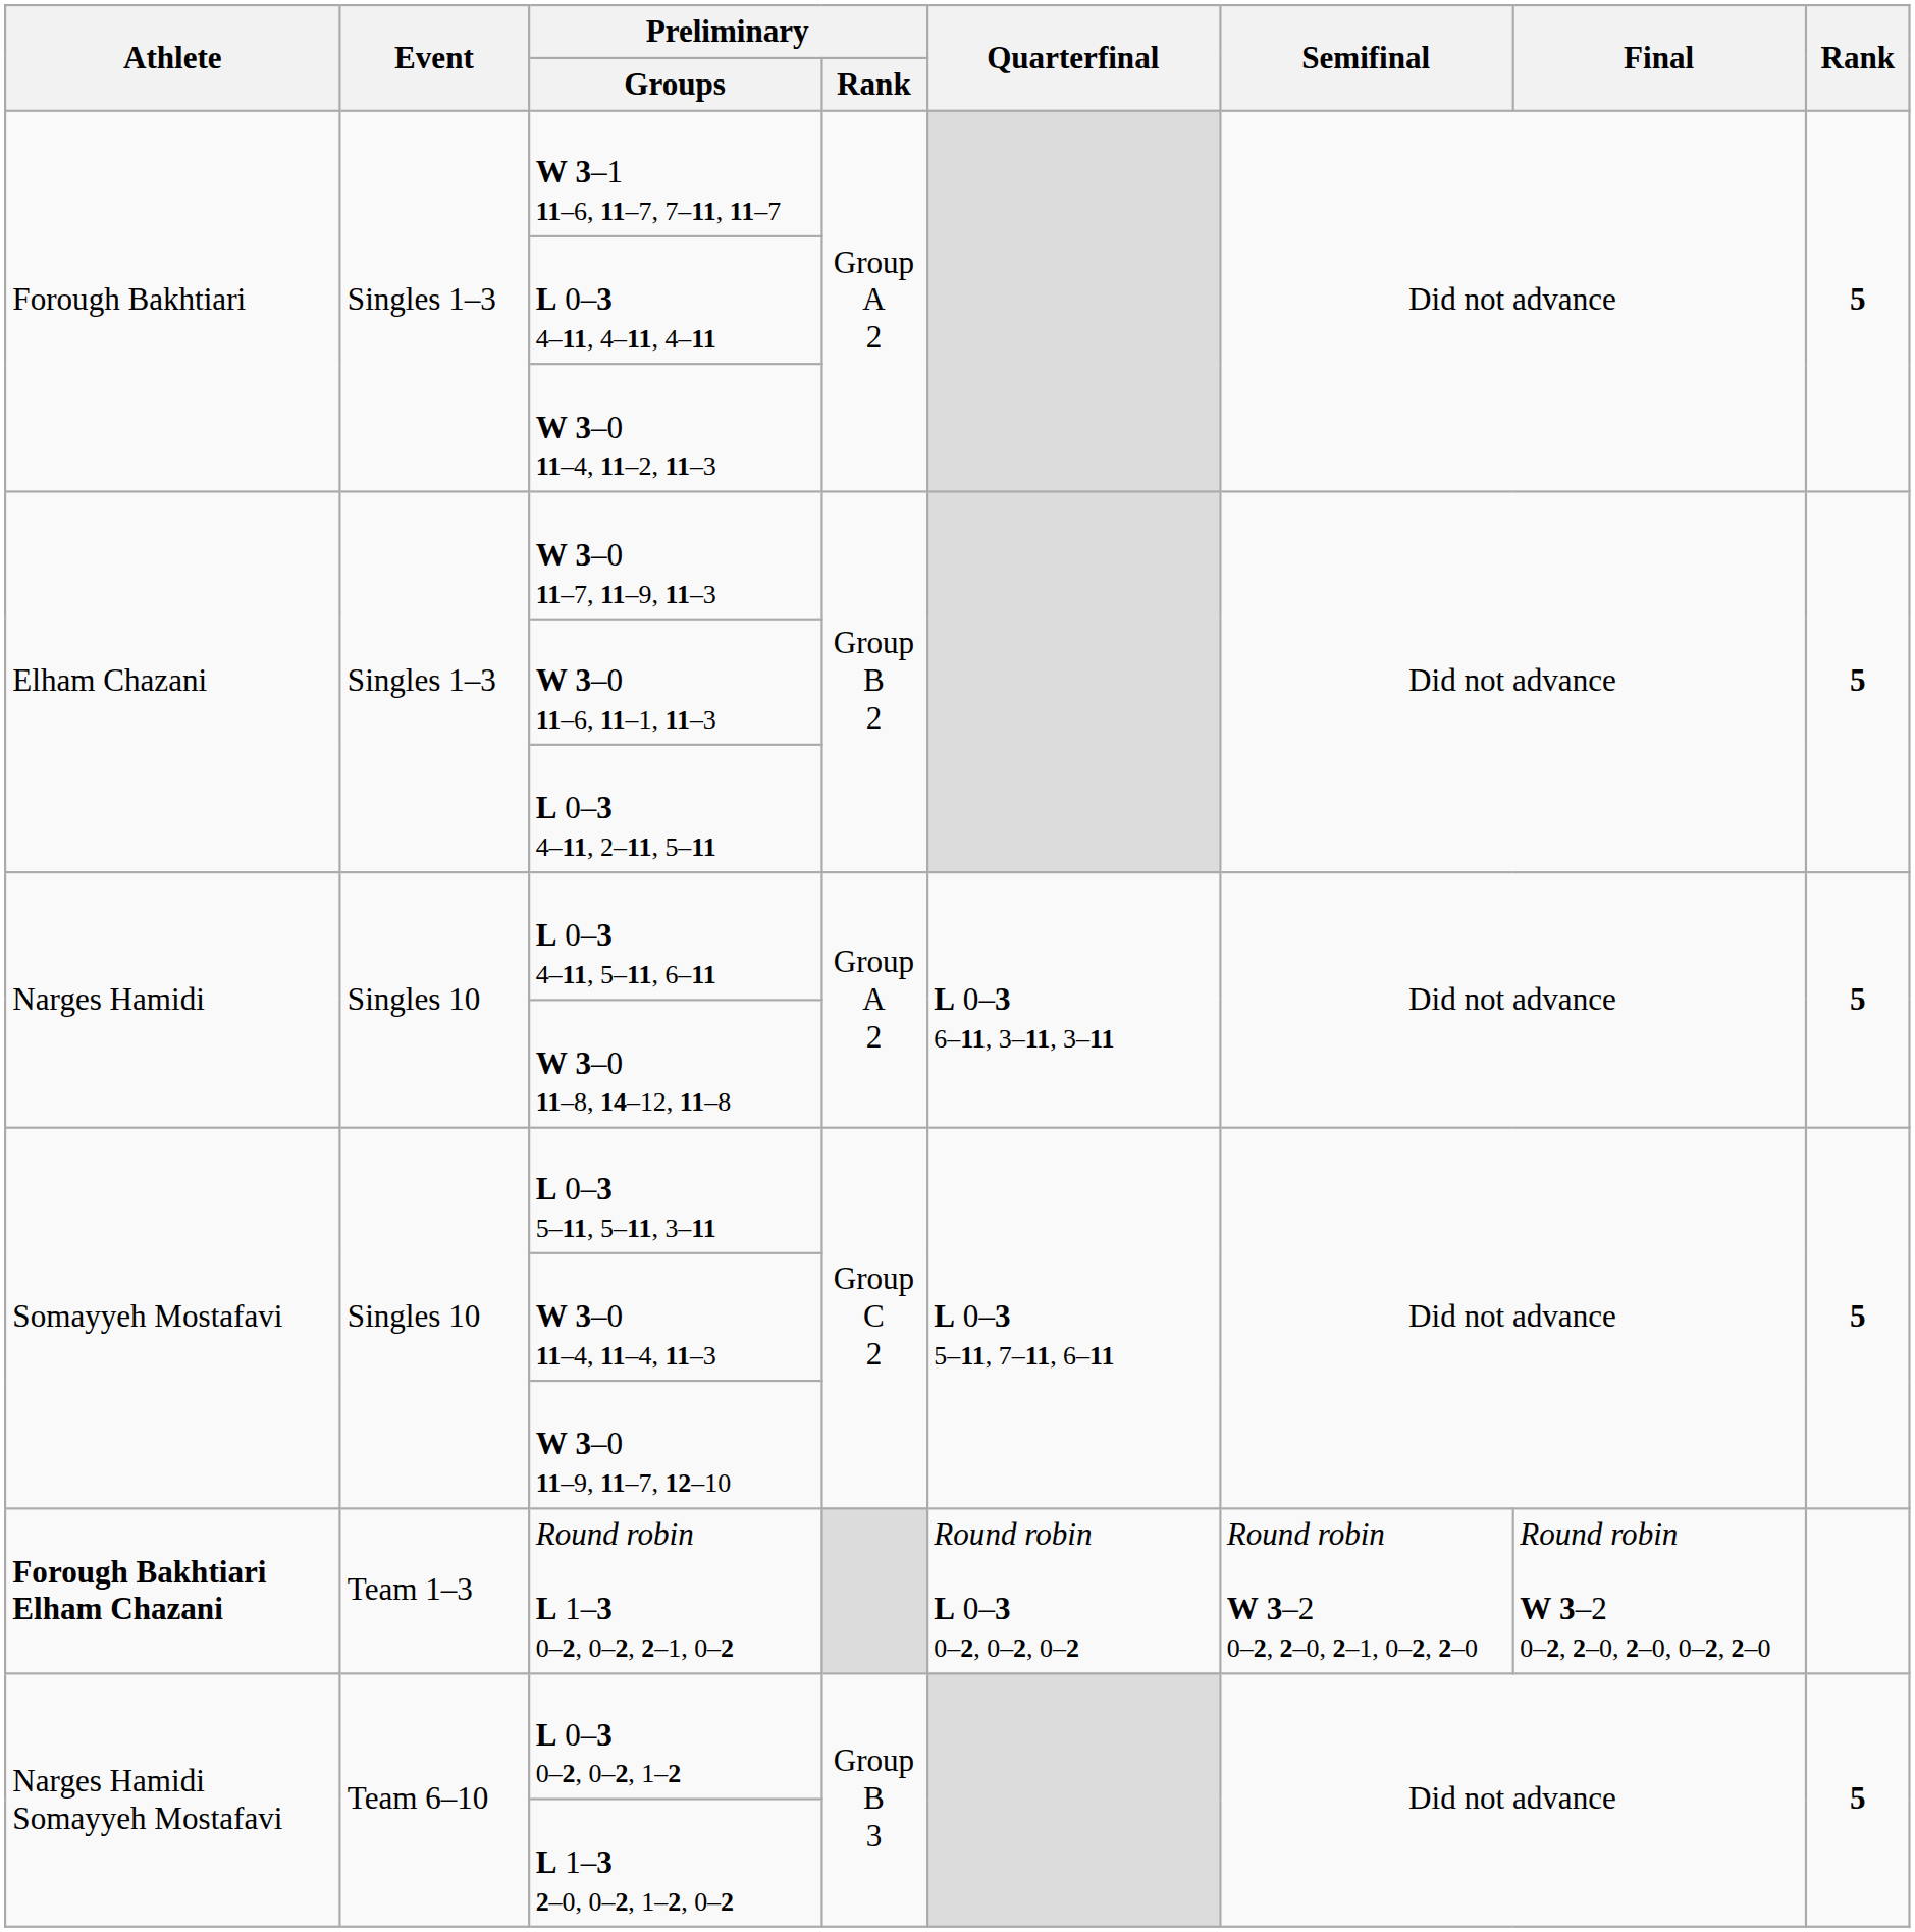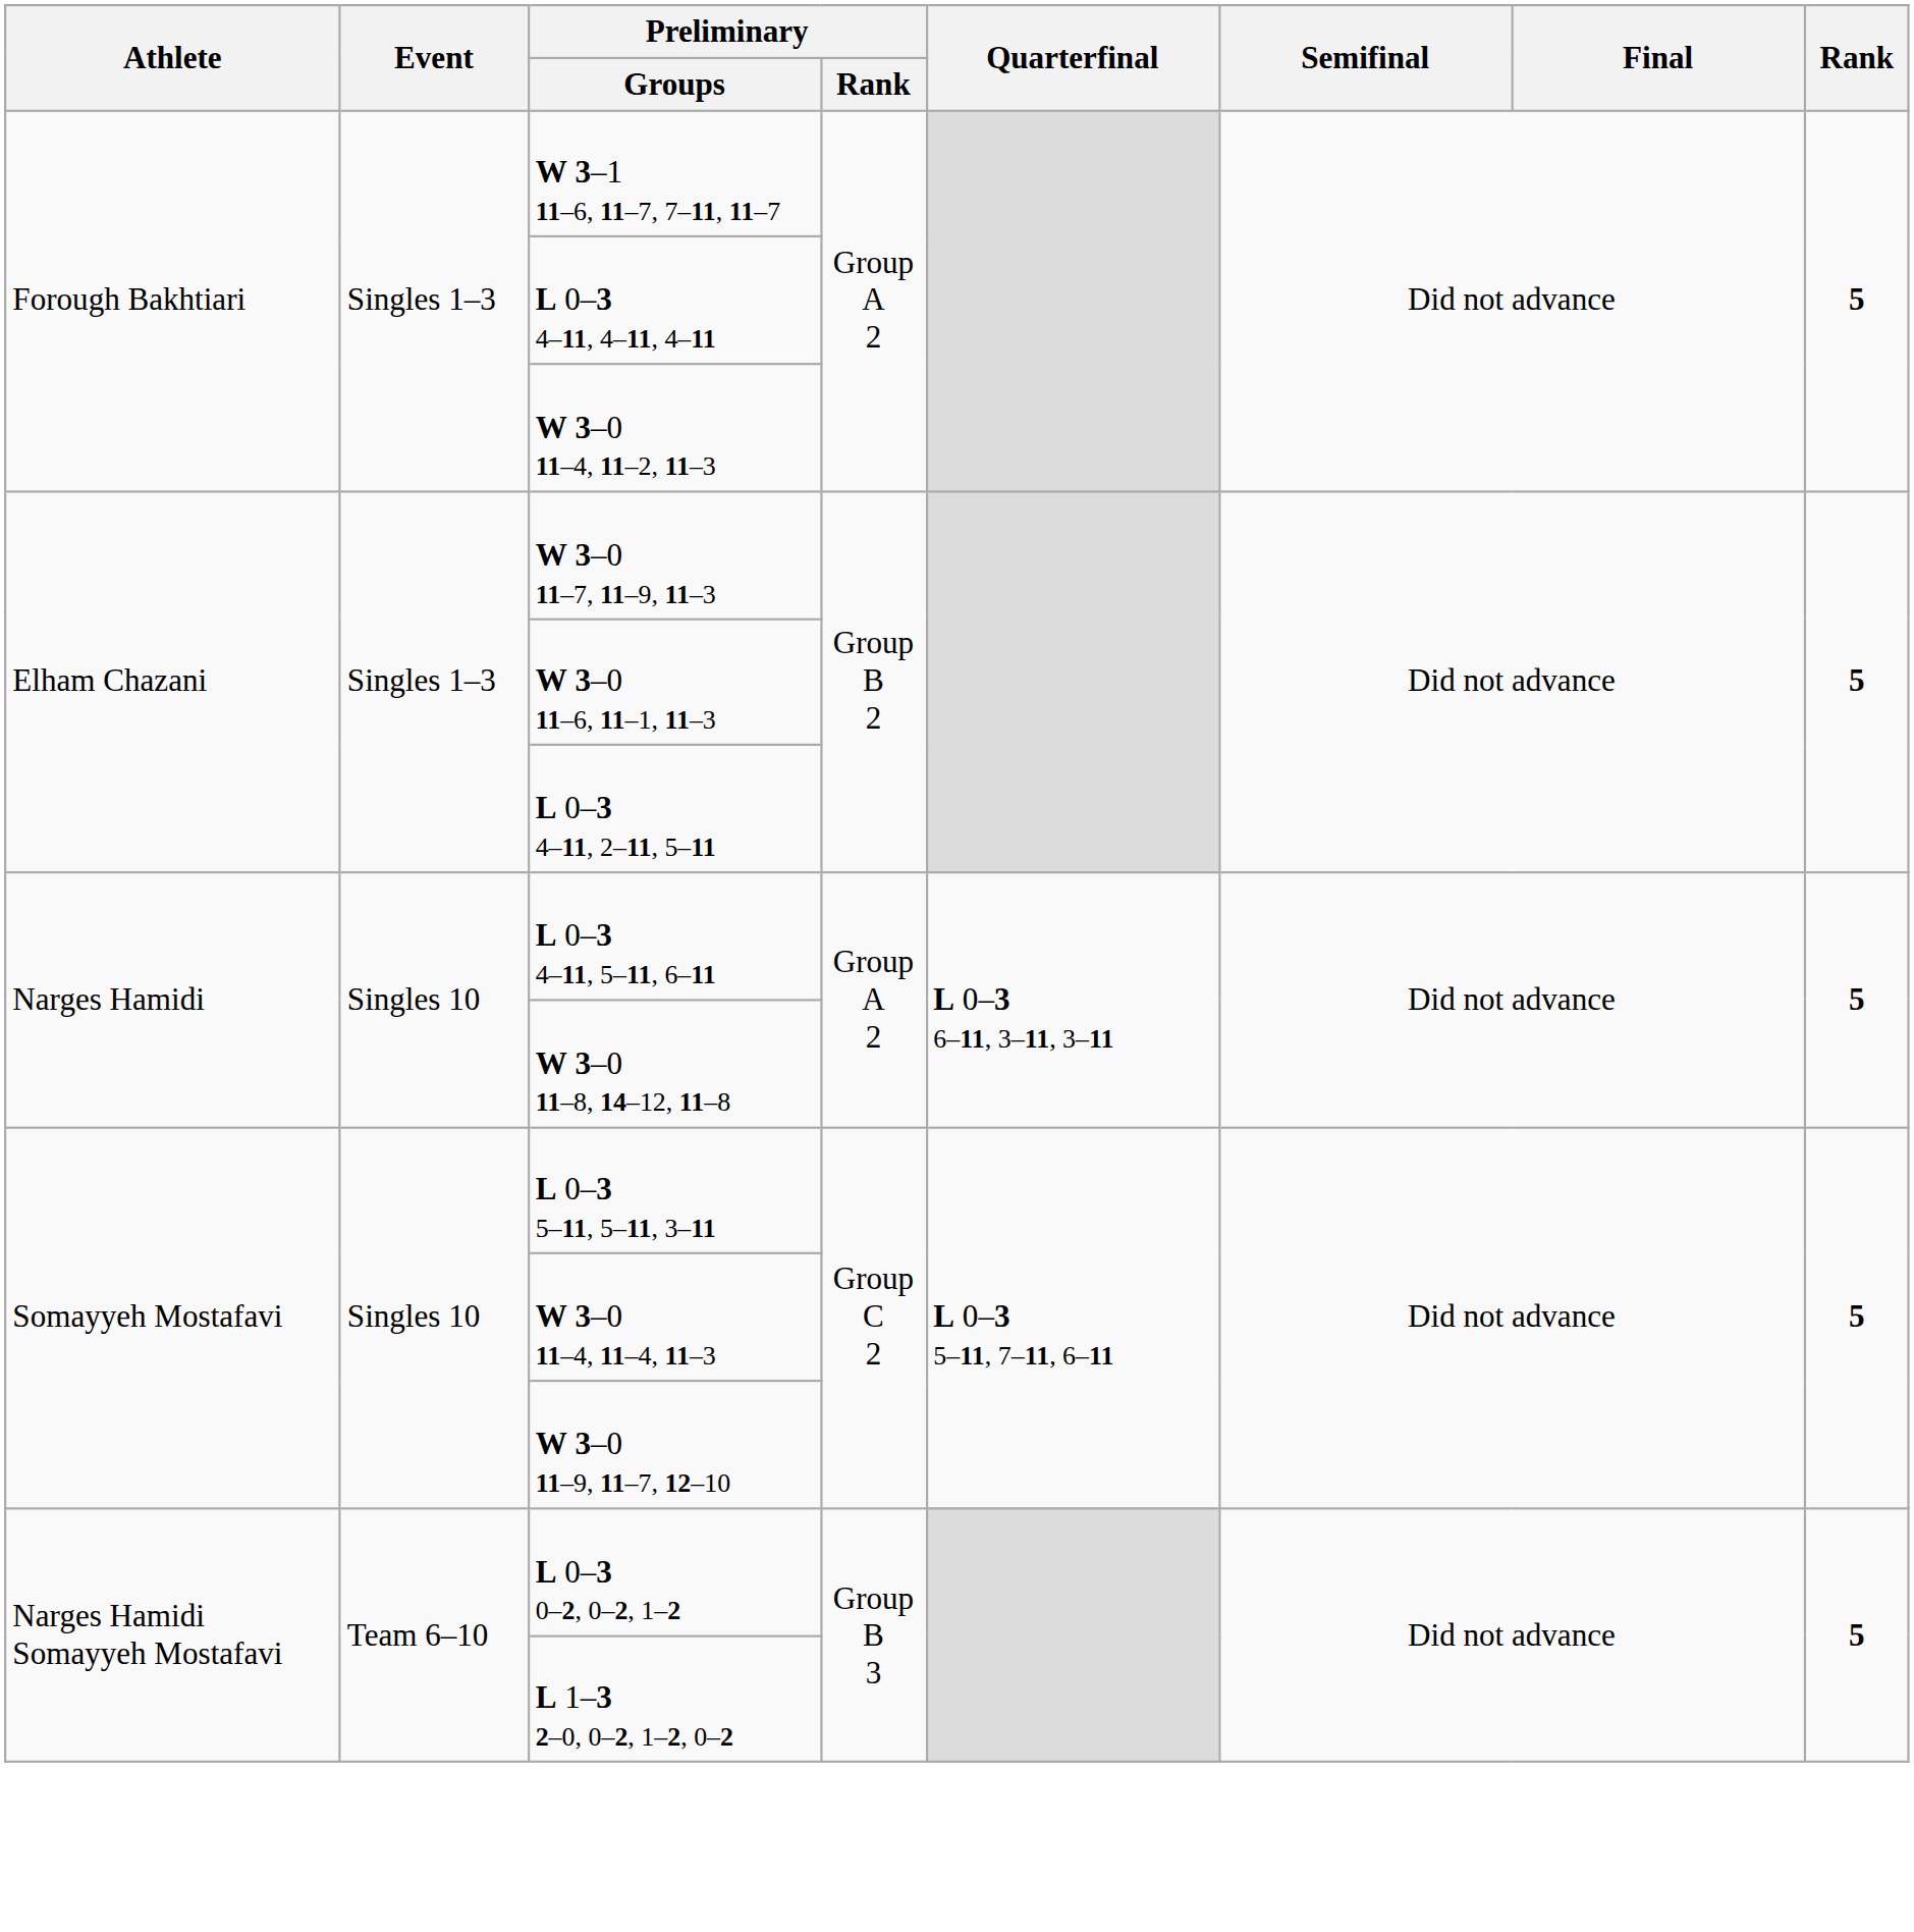- row: Forough Bakhtiari Elham Chazani | Team 1–3 | Round robin L 1–3 0–2, 0–2, 2–1, 0–2 | Round robin L 0–3 0–2, 0–2, 0–2 | Round robin W 3–2 0–2, 2–0, 2–1, 0–2, 2–0 | Round robin W 3–2 0–2, 2–0, 2–0, 0–2, 2–0
